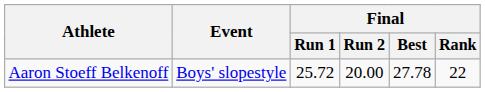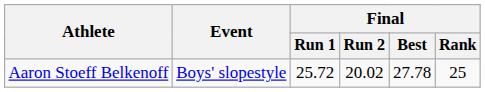Aaron Stoeff Belkenoff | Final / Run 2: 20.00 -> 20.02
Aaron Stoeff Belkenoff | Final / Rank: 22 -> 25
